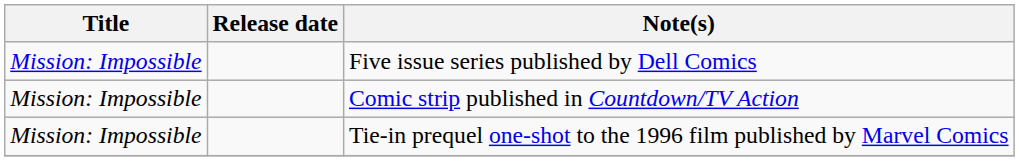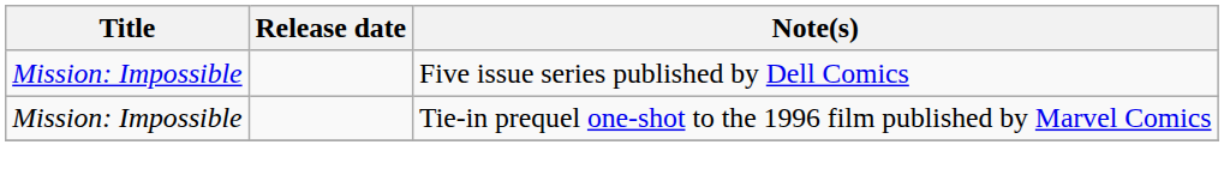- row: Mission: Impossible | Comic strip published in Countdown/TV Action
